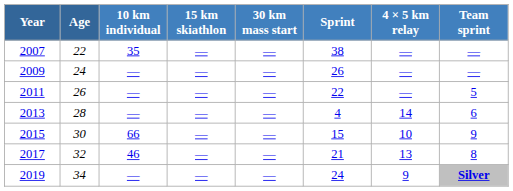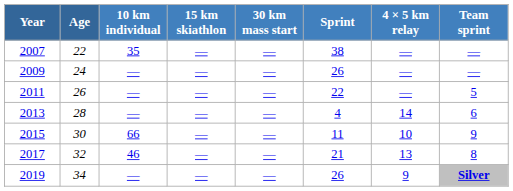2015 | Sprint: 15 -> 11
2019 | Sprint: 24 -> 26
